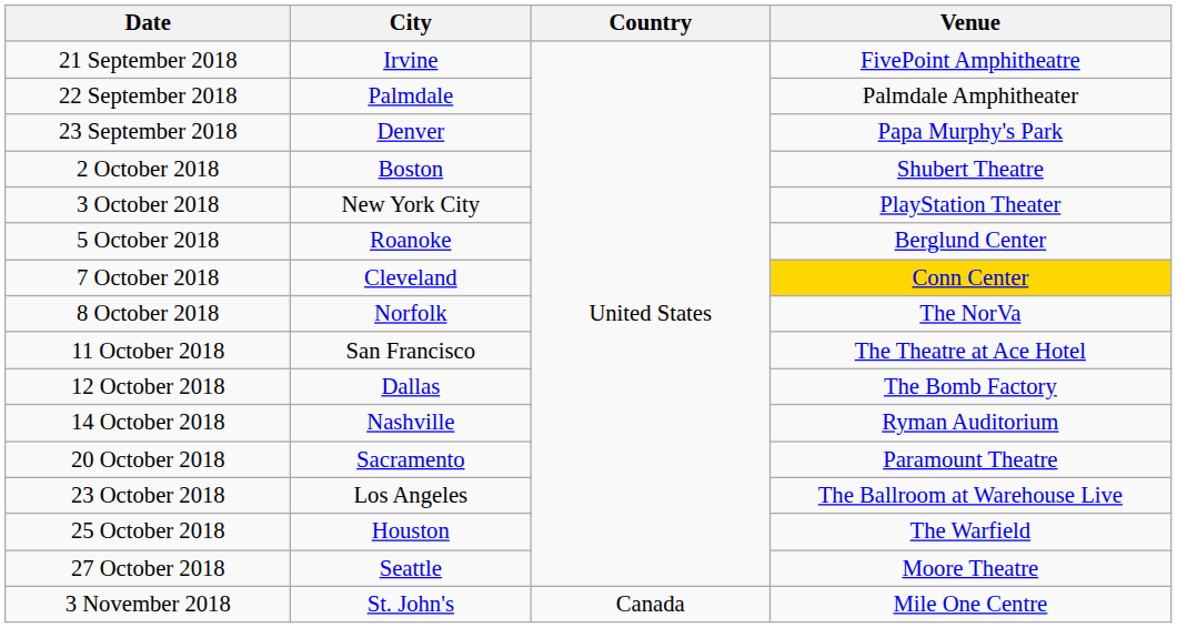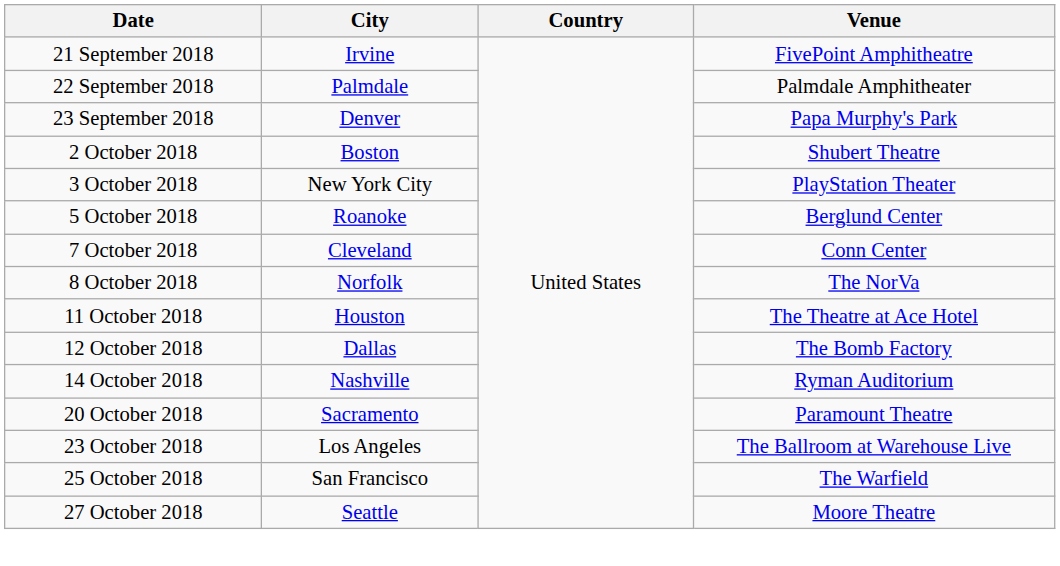7 October 2018 | Venue: gold background -> no background
11 October 2018 | City: San Francisco -> Houston
25 October 2018 | City: Houston -> San Francisco
- row: 3 November 2018 | St. John's | Canada | Mile One Centre
